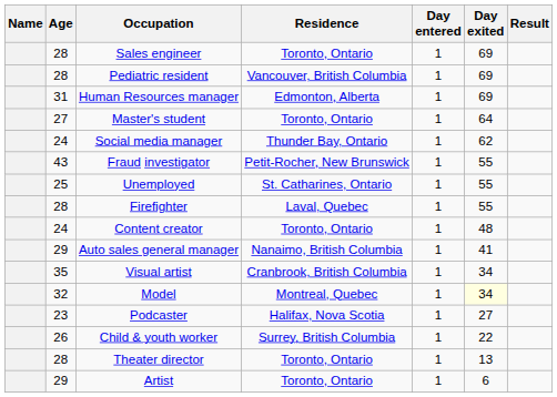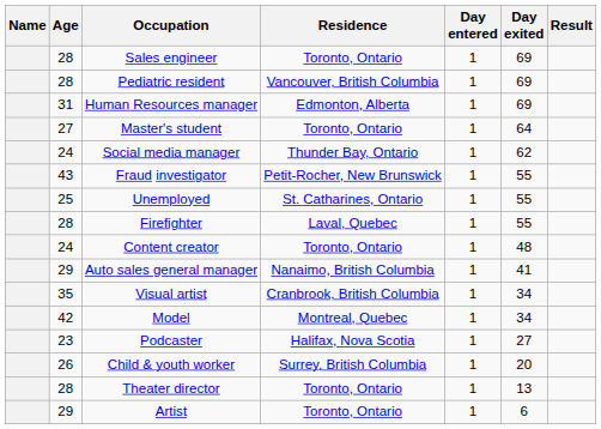Model | Age: 32 -> 42
Model | Day exited: lightyellow background -> no background
Child & youth worker | Day exited: 22 -> 20
